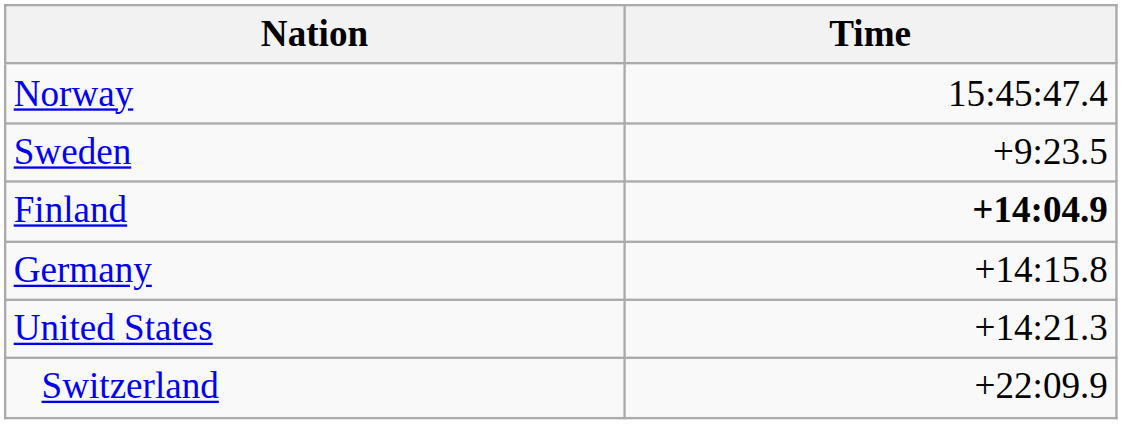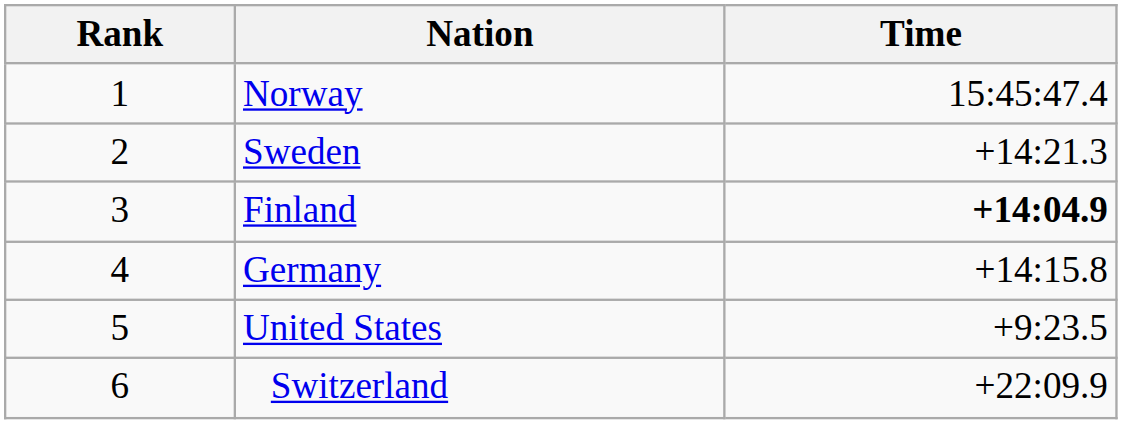+ column: Rank | 1 | 2 | 3 | 4 | 5 | 6
Sweden | Time: +9:23.5 -> +14:21.3
United States | Time: +14:21.3 -> +9:23.5
